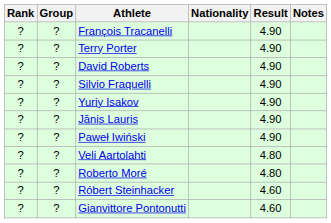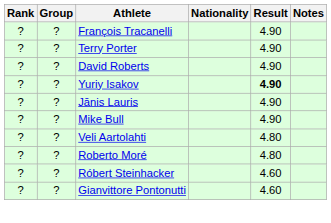- row: ? | ? | Silvio Fraquelli | 4.90
Yuriy Isakov | Result: normal -> bold
- row: ? | ? | Paweł Iwiński | 4.90
+ row: ? | ? | Mike Bull | 4.90
